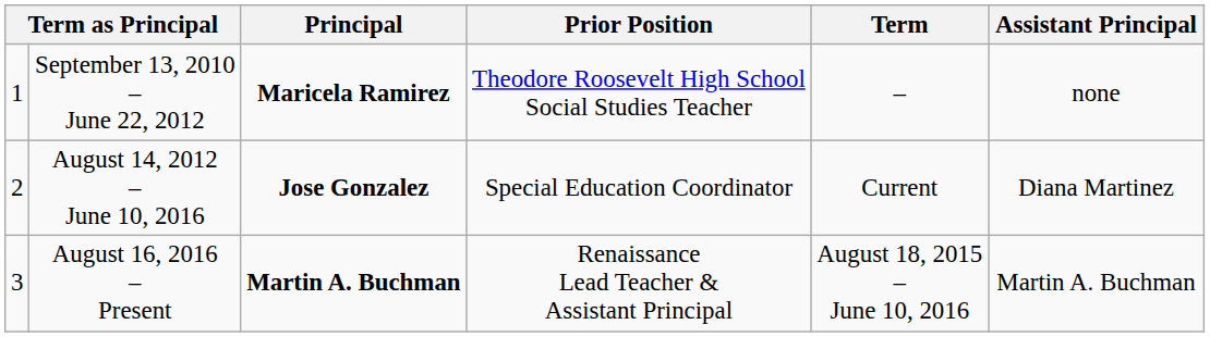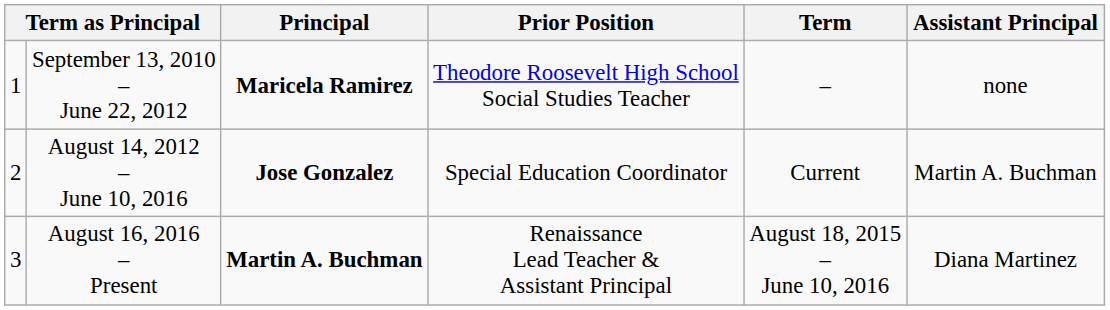August 14, 2012 – June 10, 2016 | Assistant Principal: Diana Martinez -> Martin A. Buchman
August 16, 2016 – Present | Assistant Principal: Martin A. Buchman -> Diana Martinez
